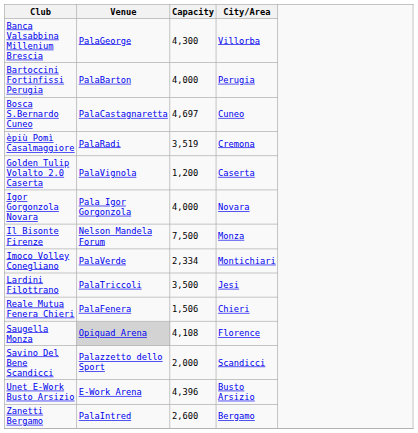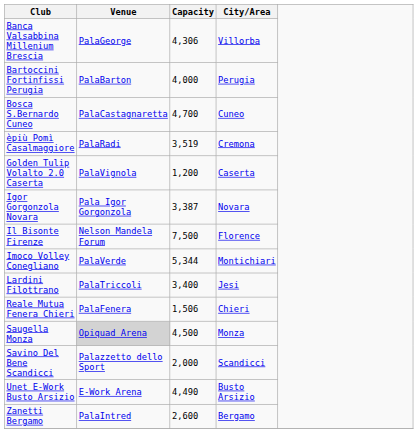Banca Valsabbina Millenium Brescia | Capacity: 4,300 -> 4,306
Bosca S.Bernardo Cuneo | Capacity: 4,697 -> 4,700
Igor Gorgonzola Novara | Capacity: 4,000 -> 3,387
Il Bisonte Firenze | City/Area: Monza -> Florence
Imoco Volley Conegliano | Capacity: 2,334 -> 5,344
Lardini Filottrano | Capacity: 3,500 -> 3,400
Saugella Monza | Capacity: 4,108 -> 4,500
Saugella Monza | City/Area: Florence -> Monza
Unet E-Work Busto Arsizio | Capacity: 4,396 -> 4,490
